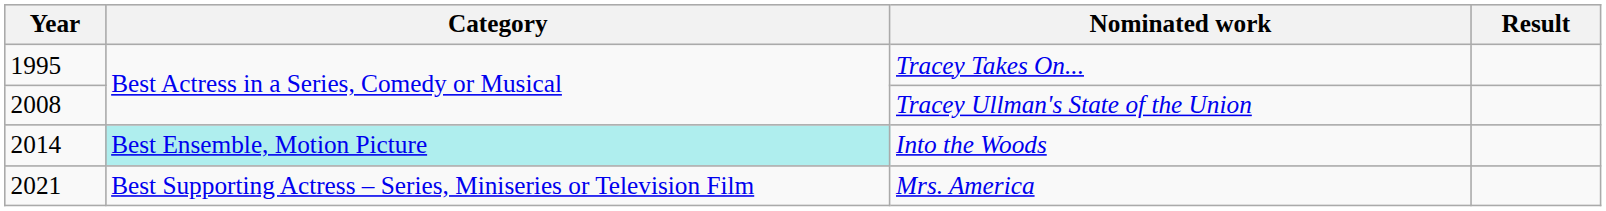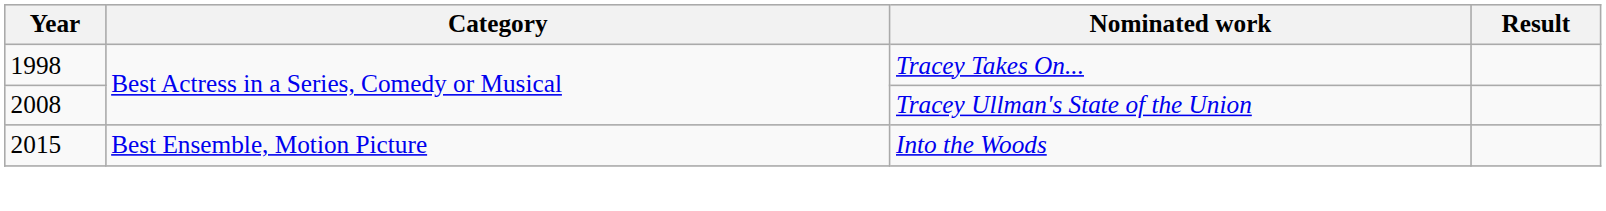Tracey Takes On... | Year: 1995 -> 1998
Into the Woods | Year: 2014 -> 2015
Into the Woods | Category: paleturquoise background -> no background
- row: 2021 | Best Supporting Actress – Series, Miniseries or Television Film | Mrs. America
